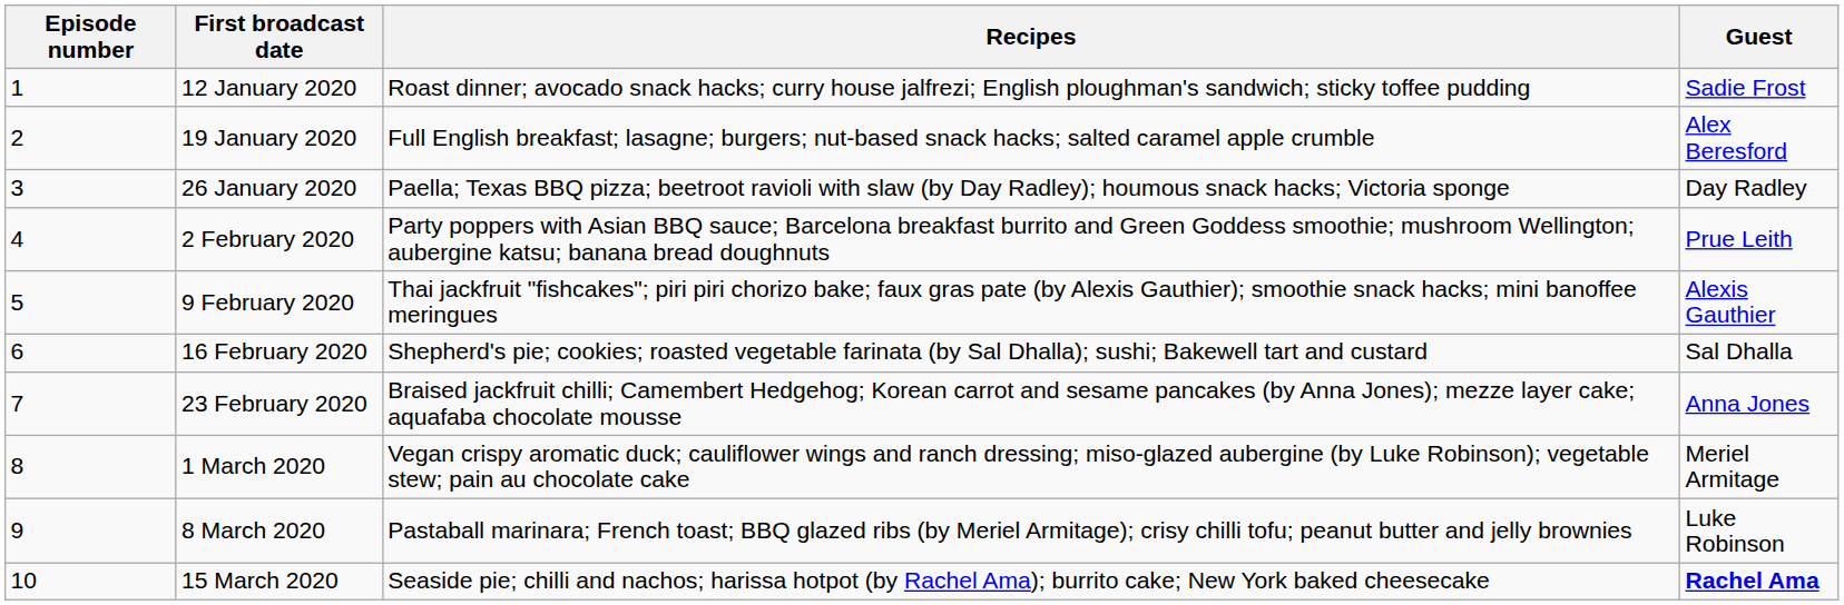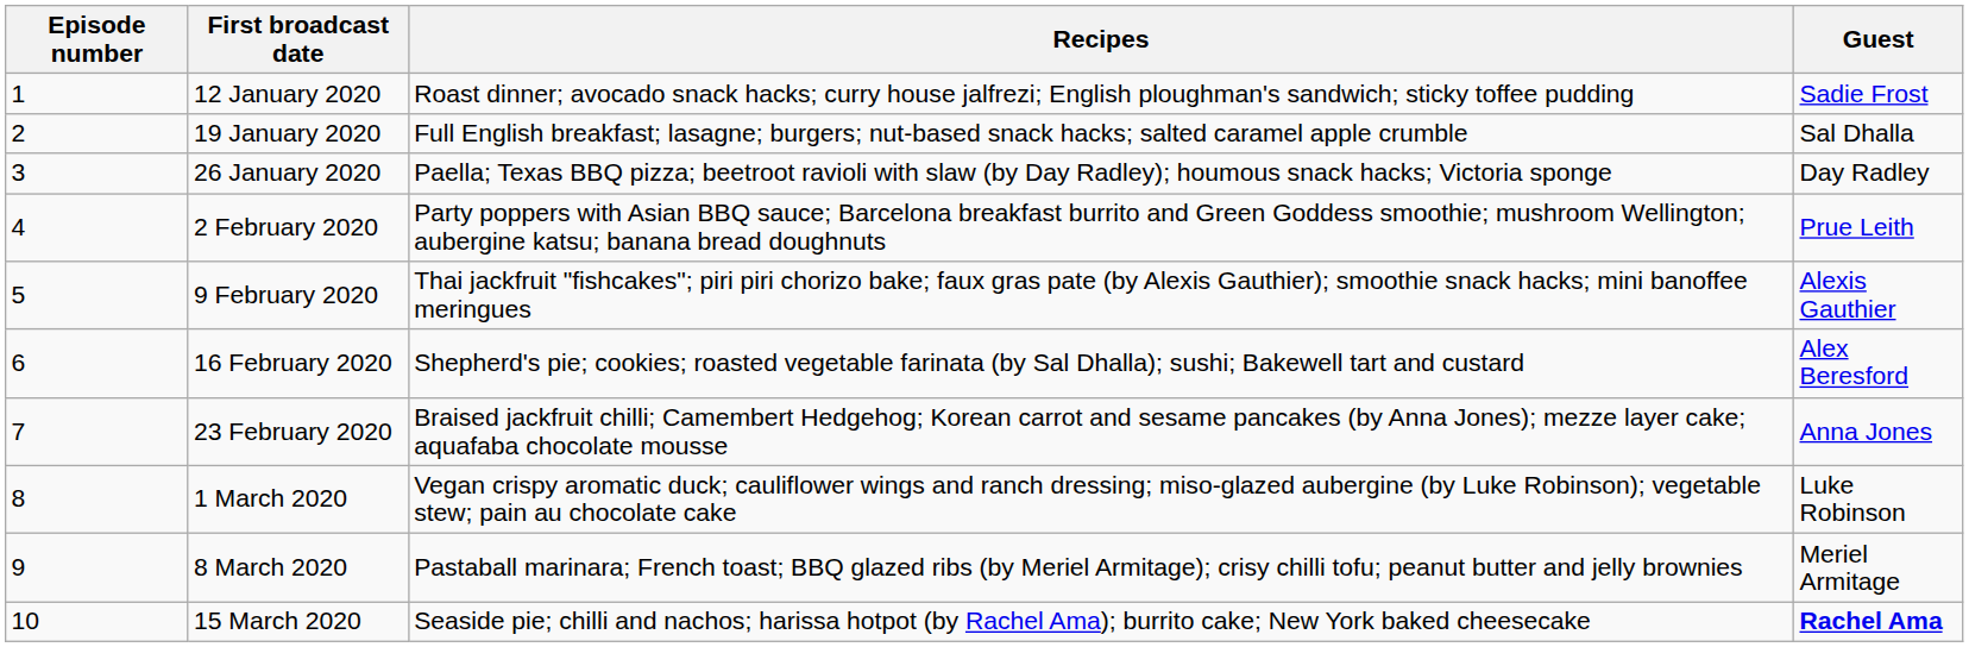19 January 2020 | Guest: Alex Beresford -> Sal Dhalla
16 February 2020 | Guest: Sal Dhalla -> Alex Beresford
1 March 2020 | Guest: Meriel Armitage -> Luke Robinson
8 March 2020 | Guest: Luke Robinson -> Meriel Armitage
